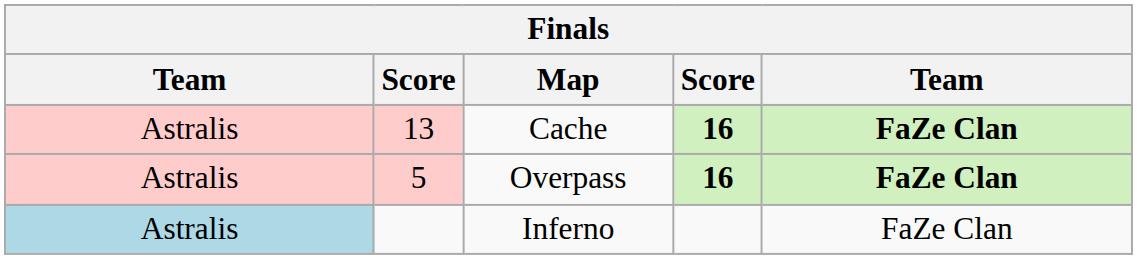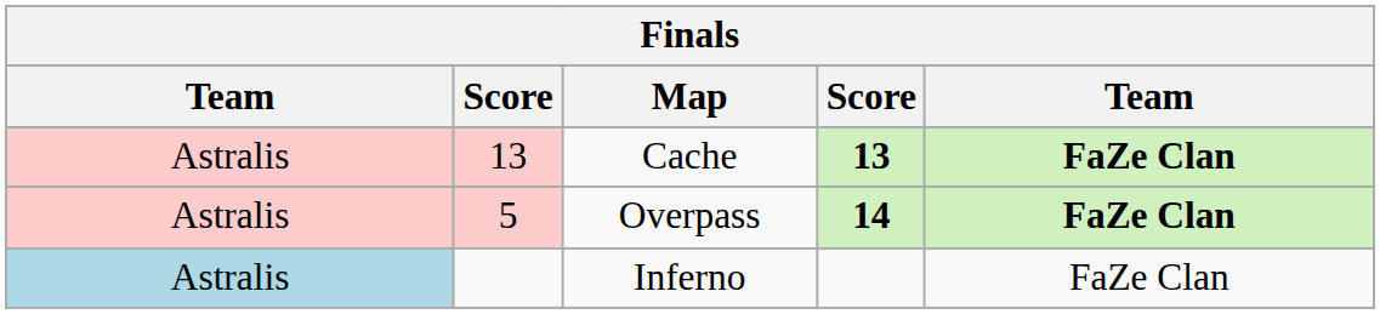Cache | column 4: 16 -> 13
Overpass | column 4: 16 -> 14
